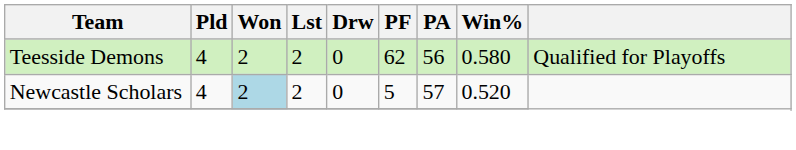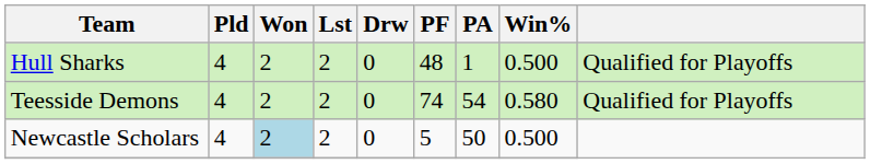+ row: Hull Sharks | 4 | 2 | 2 | 0 | 48 | 1 | 0.500 | Qualified for Playoffs
Teesside Demons | PF: 62 -> 74
Teesside Demons | PA: 56 -> 54
Newcastle Scholars | PA: 57 -> 50
Newcastle Scholars | Win%: 0.520 -> 0.500
